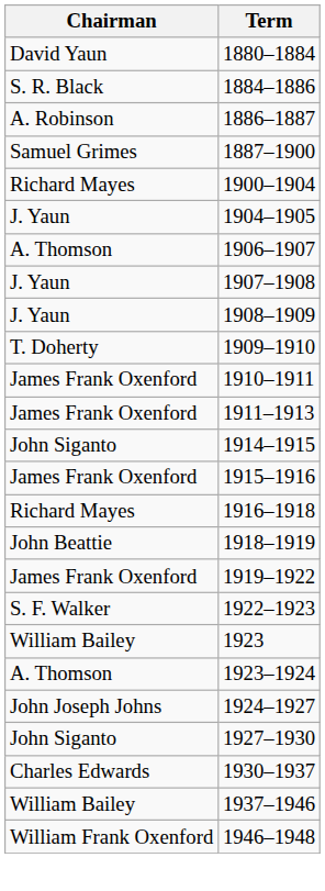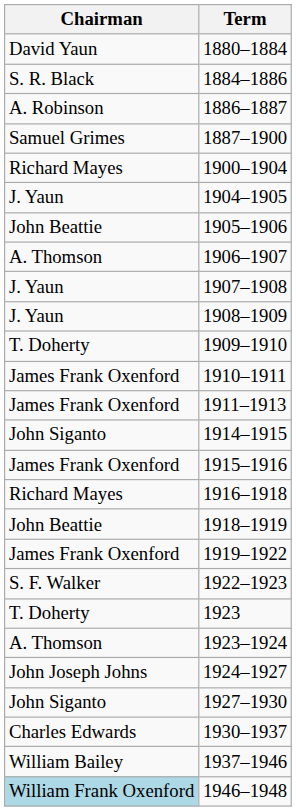+ row: John Beattie | 1905–1906
1923 | Chairman: William Bailey -> T. Doherty
1946–1948 | Chairman: no background -> lightblue background
